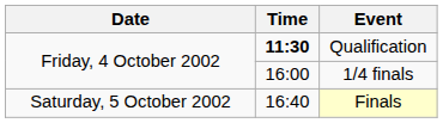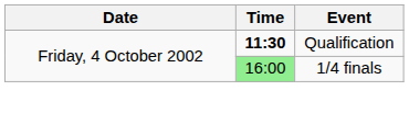1/4 finals | Time: no background -> lightgreen background
- row: Saturday, 5 October 2002 | 16:40 | Finals
